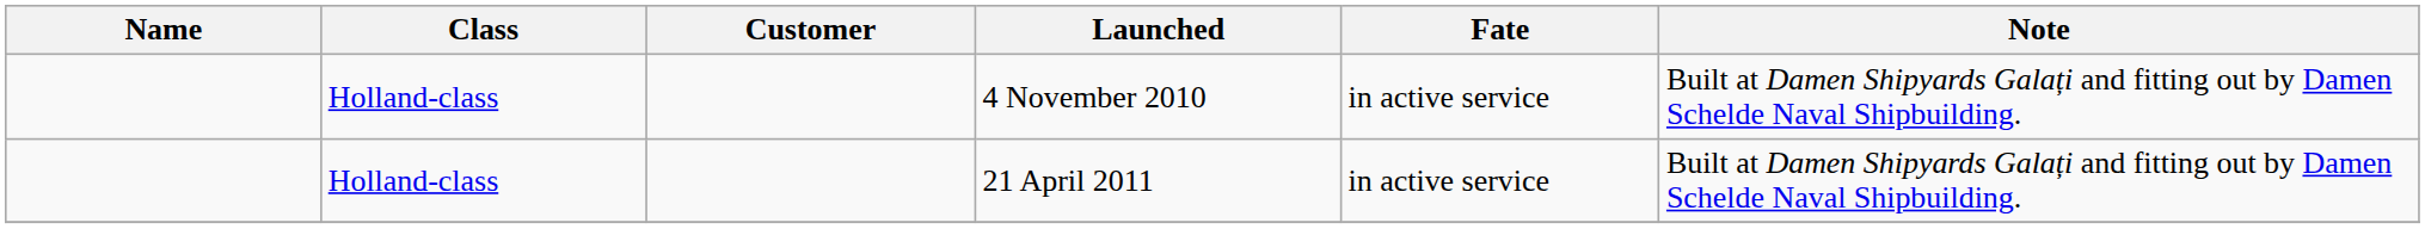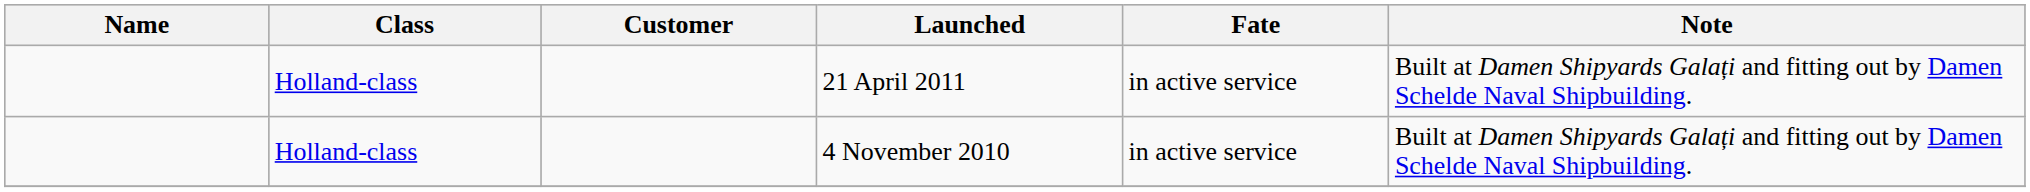rows swapped: 4 November 2010 <-> 21 April 2011
